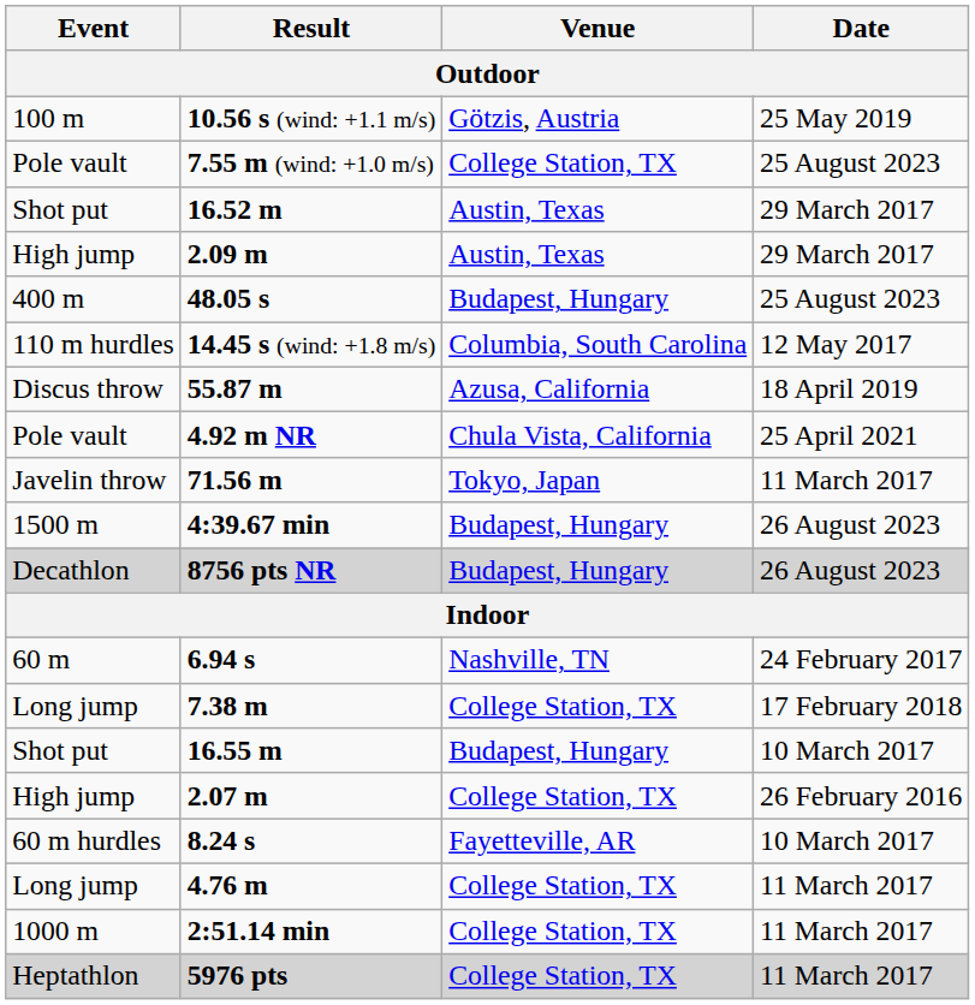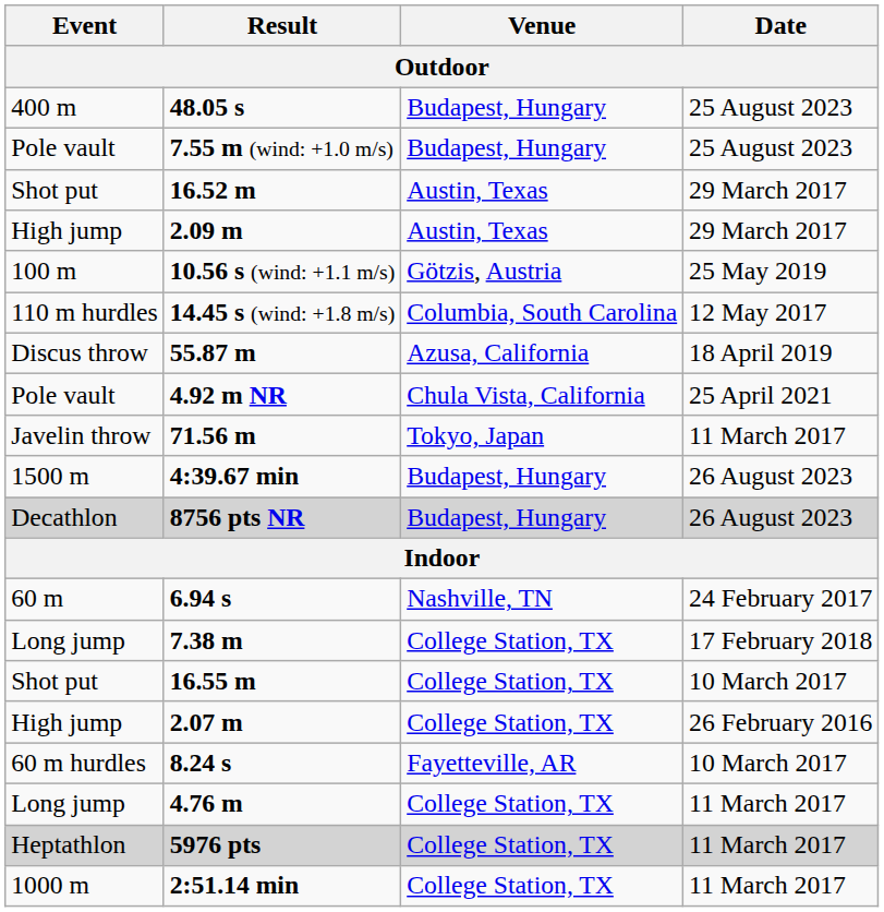rows swapped: 10.56 s (wind: +1.1 m/s) <-> 48.05 s
7.55 m (wind: +1.0 m/s) | Venue: College Station, TX -> Budapest, Hungary
16.55 m | Venue: Budapest, Hungary -> College Station, TX
rows swapped: 2:51.14 min <-> 5976 pts
